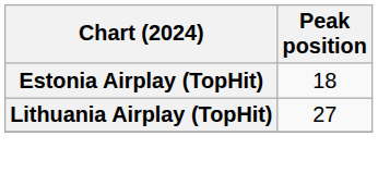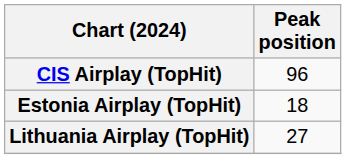+ row: CIS Airplay (TopHit) | 96
